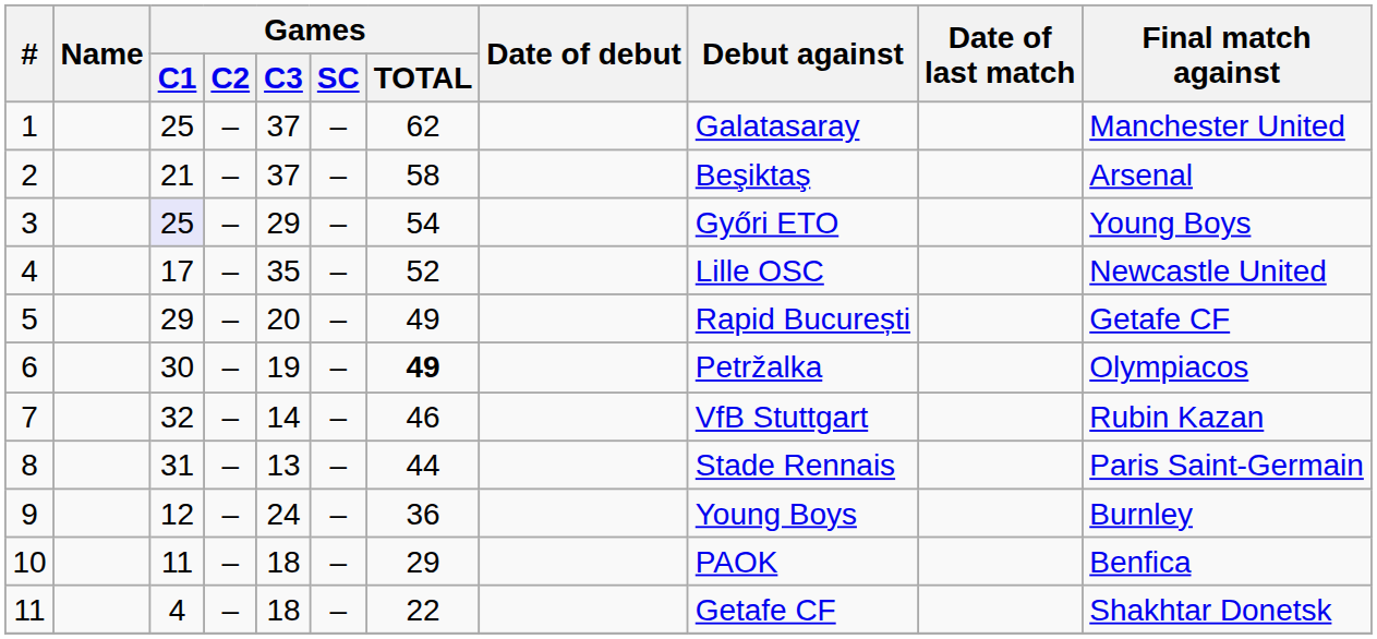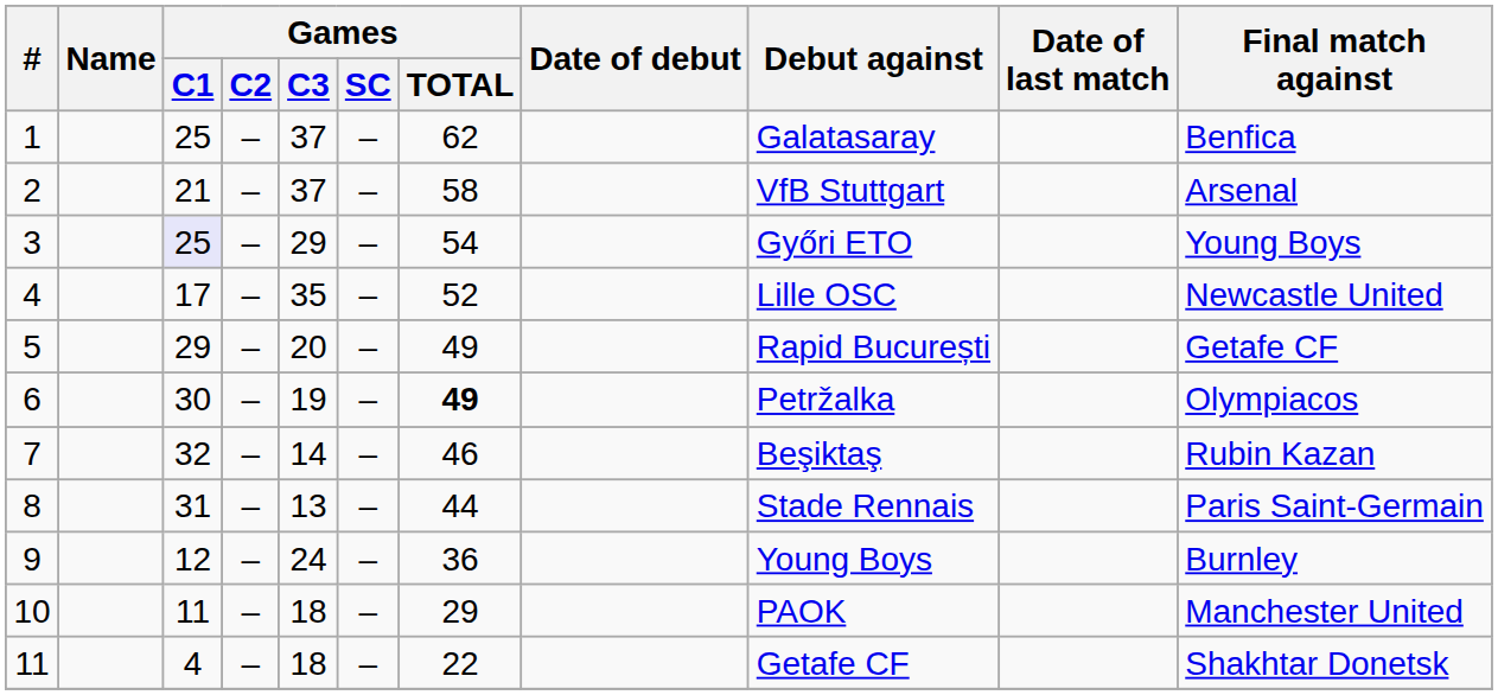1 | Final match against: Manchester United -> Benfica
2 | Debut against: Beşiktaş -> VfB Stuttgart
7 | Debut against: VfB Stuttgart -> Beşiktaş
10 | Final match against: Benfica -> Manchester United
